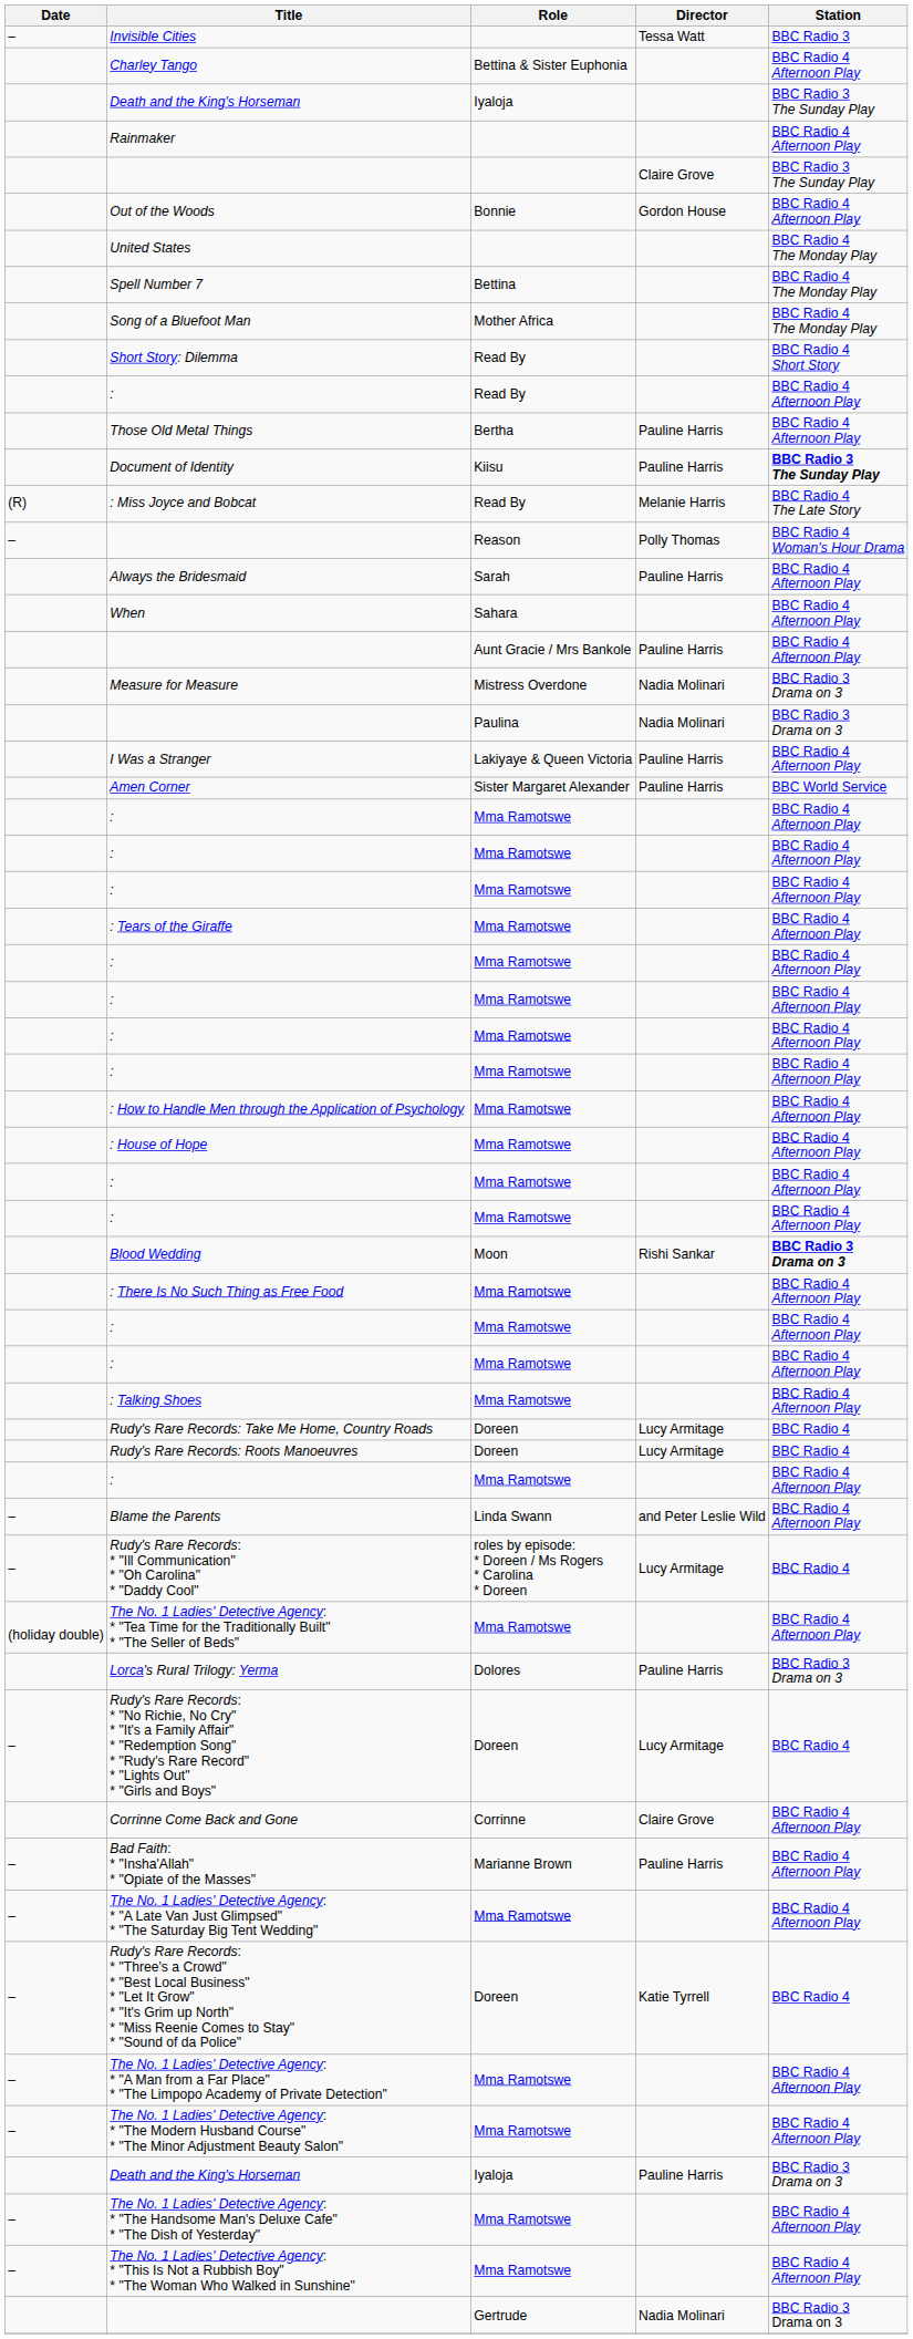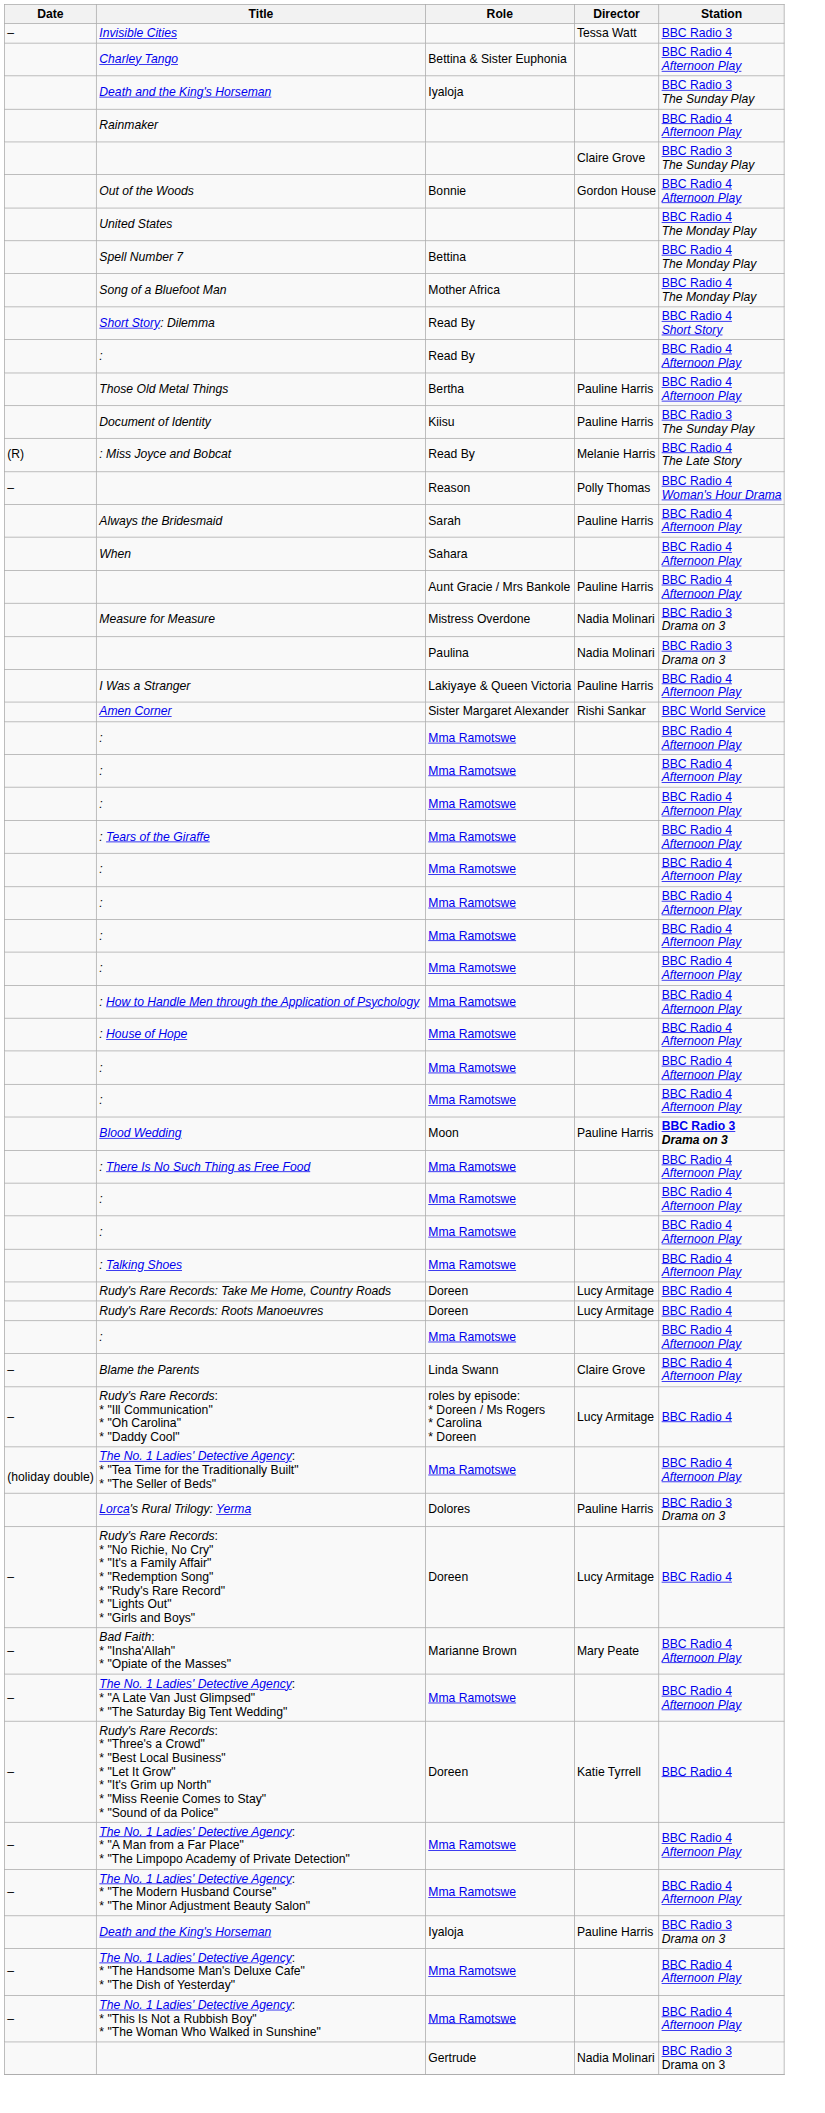Document of Identity | Station: bold -> normal
Amen Corner | Director: Pauline Harris -> Rishi Sankar
Blood Wedding | Director: Rishi Sankar -> Pauline Harris
Blame the Parents | Director: and Peter Leslie Wild -> Claire Grove
- row: Corrinne Come Back and Gone | Corrinne | Claire Grove | BBC Radio 4 Afternoon Play
Bad Faith: * "Insha'Allah" * "Opiate of the Masses" | Director: Pauline Harris -> Mary Peate
